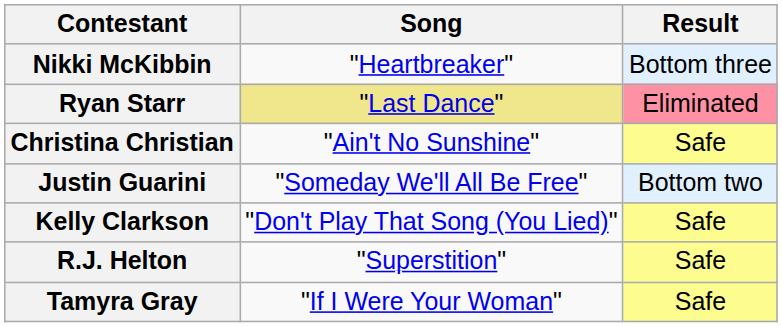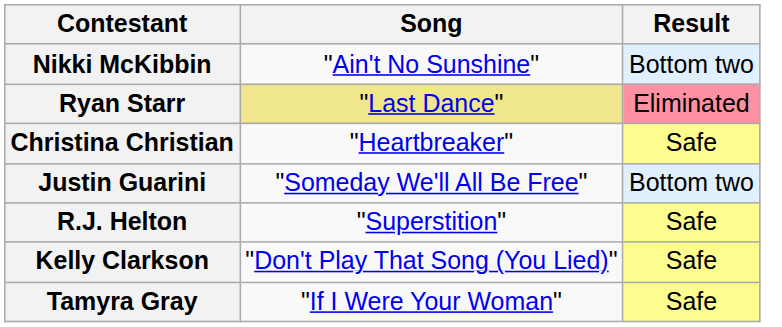Nikki McKibbin | Song: "Heartbreaker" -> "Ain't No Sunshine"
Nikki McKibbin | Result: Bottom three -> Bottom two
Christina Christian | Song: "Ain't No Sunshine" -> "Heartbreaker"
rows swapped: Kelly Clarkson <-> R.J. Helton
